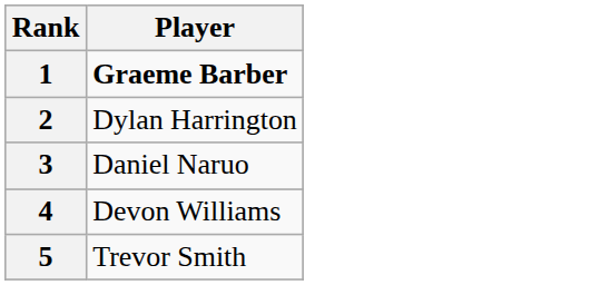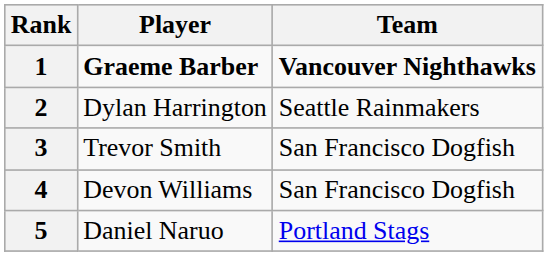+ column: Team | Vancouver Nighthawks | Seattle Rainmakers | San Francisco Dogfish | San Francisco Dogfish | Portland Stags
3 | Player: Daniel Naruo -> Trevor Smith
5 | Player: Trevor Smith -> Daniel Naruo
